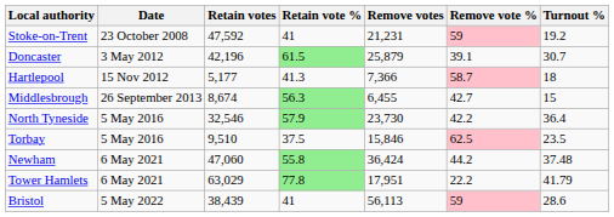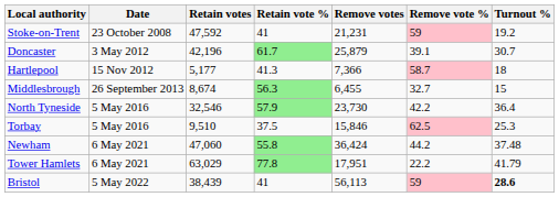Doncaster | Retain vote %: 61.5 -> 61.7
Middlesbrough | Remove vote %: 42.7 -> 32.7
Torbay | Turnout %: 23.5 -> 25.3
Bristol | Turnout %: normal -> bold
